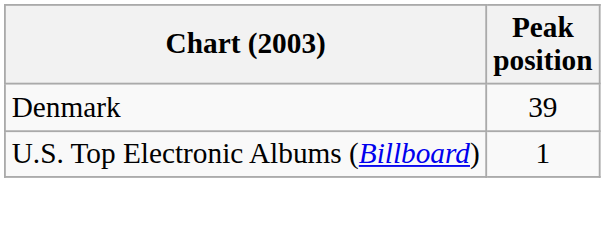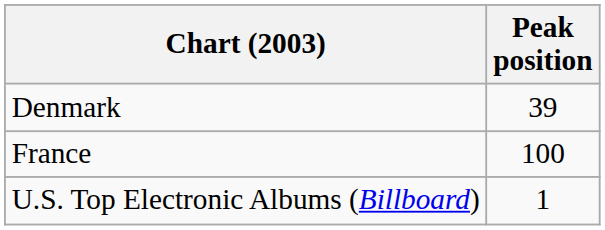+ row: France | 100
